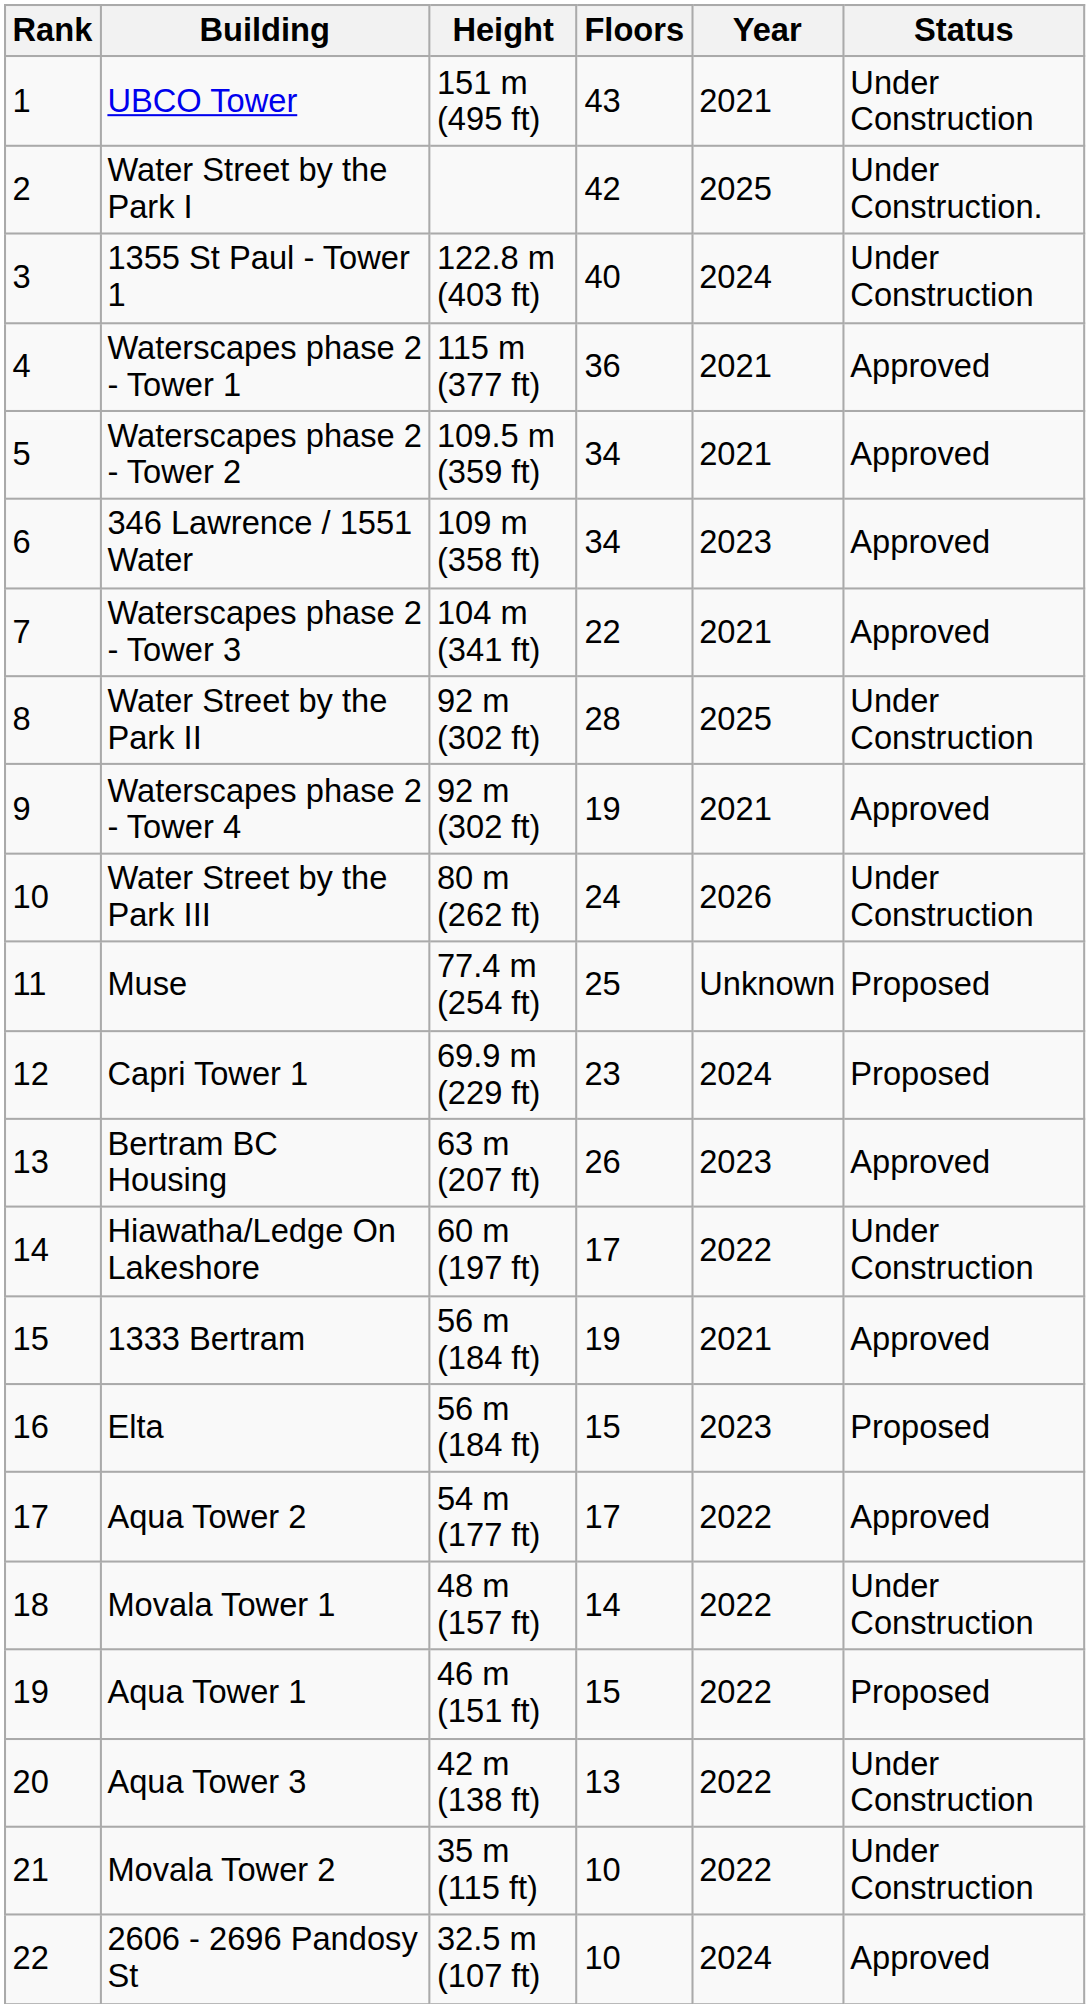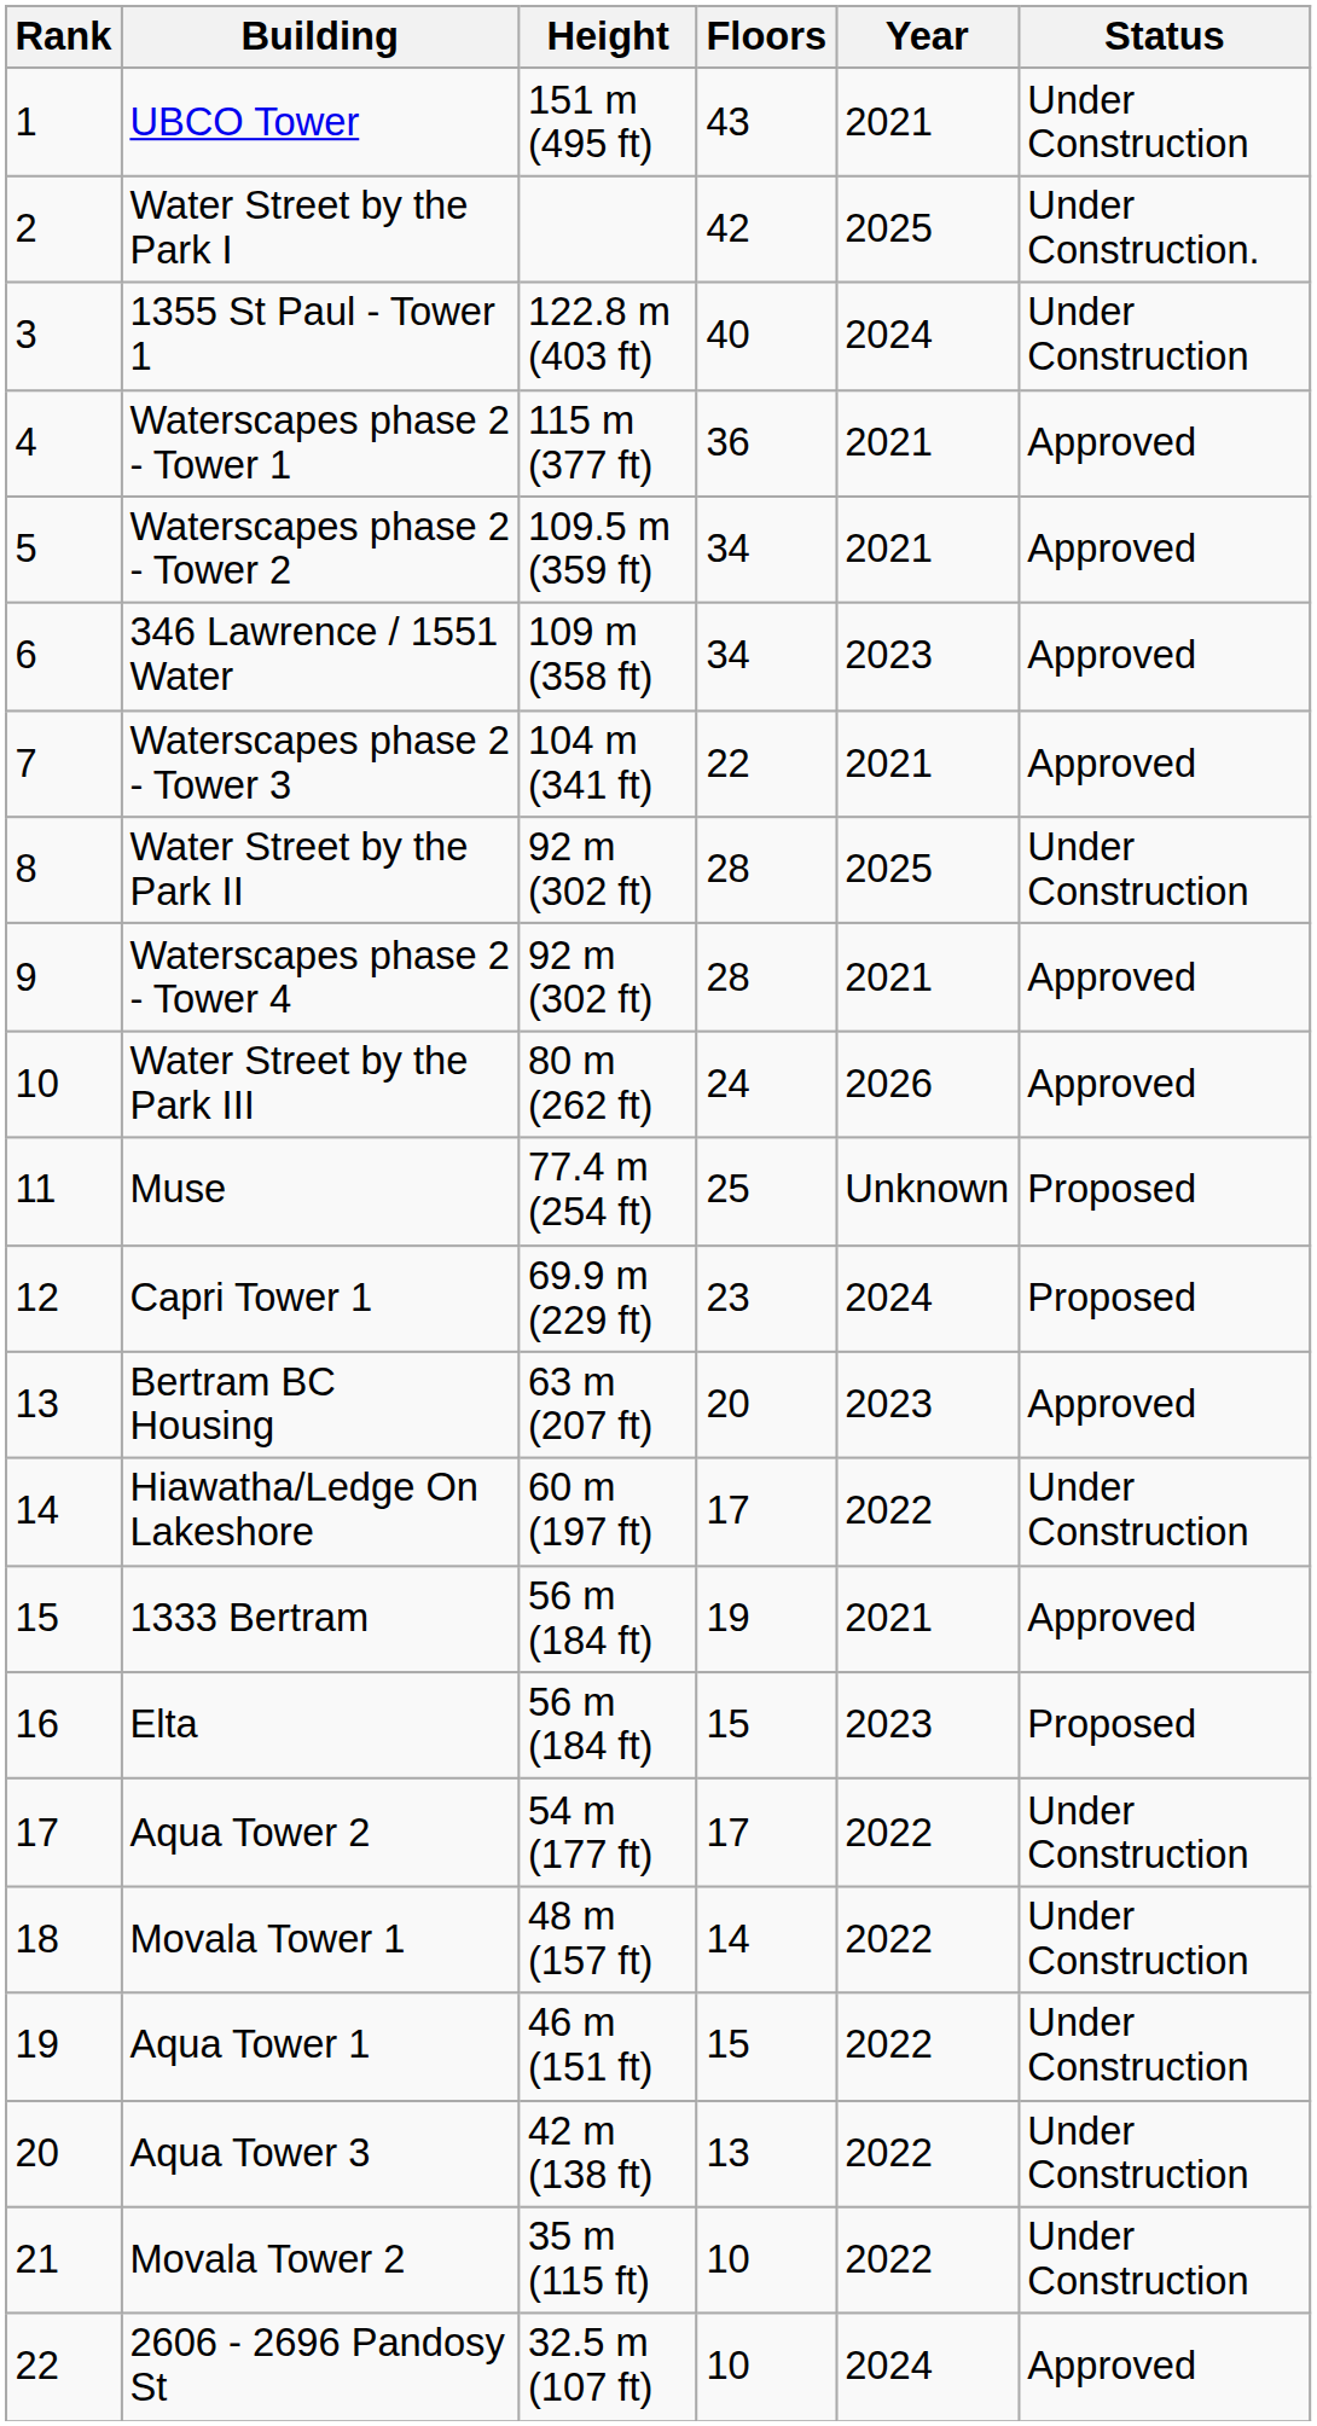Waterscapes phase 2 - Tower 4 | Floors: 19 -> 28
Water Street by the Park III | Status: Under Construction -> Approved
Bertram BC Housing | Floors: 26 -> 20
Aqua Tower 2 | Status: Approved -> Under Construction
Aqua Tower 1 | Status: Proposed -> Under Construction
